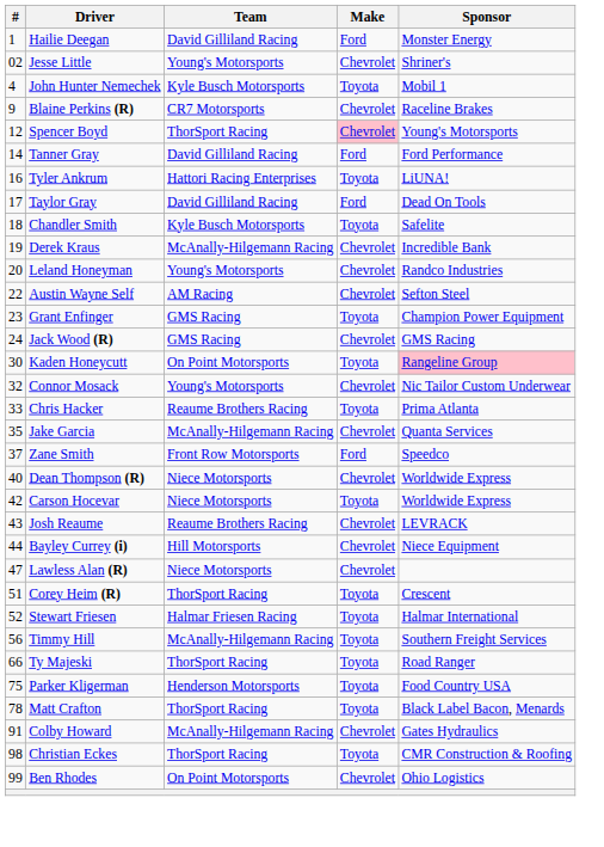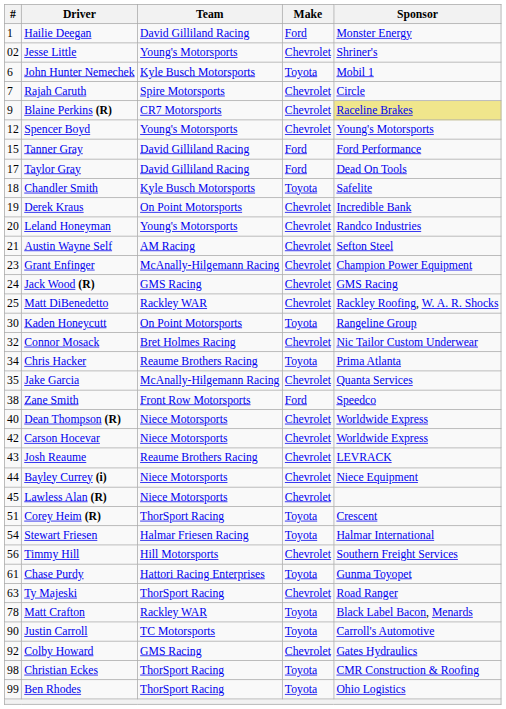John Hunter Nemechek | #: 4 -> 6
+ row: 7 | Rajah Caruth | Spire Motorsports | Chevrolet | Circle
Blaine Perkins (R) | Sponsor: no background -> khaki background
Spencer Boyd | Team: ThorSport Racing -> Young's Motorsports
Spencer Boyd | Make: pink background -> no background
Tanner Gray | #: 14 -> 15
- row: 16 | Tyler Ankrum | Hattori Racing Enterprises | Toyota | LiUNA!
Derek Kraus | Team: McAnally-Hilgemann Racing -> On Point Motorsports
Austin Wayne Self | #: 22 -> 21
Grant Enfinger | Team: GMS Racing -> McAnally-Hilgemann Racing
Grant Enfinger | Make: Toyota -> Chevrolet
+ row: 25 | Matt DiBenedetto | Rackley WAR | Chevrolet | Rackley Roofing, W. A. R. Shocks
Kaden Honeycutt | Sponsor: pink background -> no background
Connor Mosack | Team: Young's Motorsports -> Bret Holmes Racing
Chris Hacker | #: 33 -> 34
Zane Smith | #: 37 -> 38
Carson Hocevar | Make: Toyota -> Chevrolet
Bayley Currey (i) | Team: Hill Motorsports -> Niece Motorsports
Lawless Alan (R) | #: 47 -> 45
Stewart Friesen | #: 52 -> 54
Timmy Hill | Team: McAnally-Hilgemann Racing -> Hill Motorsports
Timmy Hill | Make: Toyota -> Chevrolet
+ row: 61 | Chase Purdy | Hattori Racing Enterprises | Toyota | Gunma Toyopet
Ty Majeski | #: 66 -> 63
Ty Majeski | Make: Toyota -> Chevrolet
- row: 75 | Parker Kligerman | Henderson Motorsports | Toyota | Food Country USA
Matt Crafton | Team: ThorSport Racing -> Rackley WAR
+ row: 90 | Justin Carroll | TC Motorsports | Toyota | Carroll's Automotive
Colby Howard | #: 91 -> 92
Colby Howard | Team: McAnally-Hilgemann Racing -> GMS Racing
Ben Rhodes | Team: On Point Motorsports -> ThorSport Racing
Ben Rhodes | Make: Chevrolet -> Toyota
